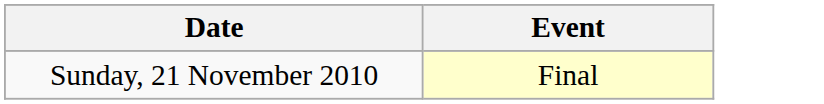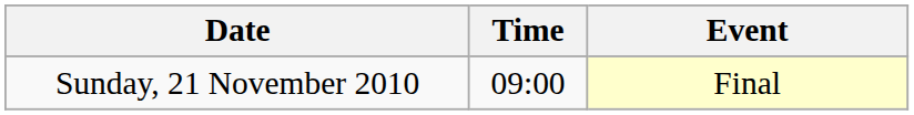+ column: Time | 09:00
